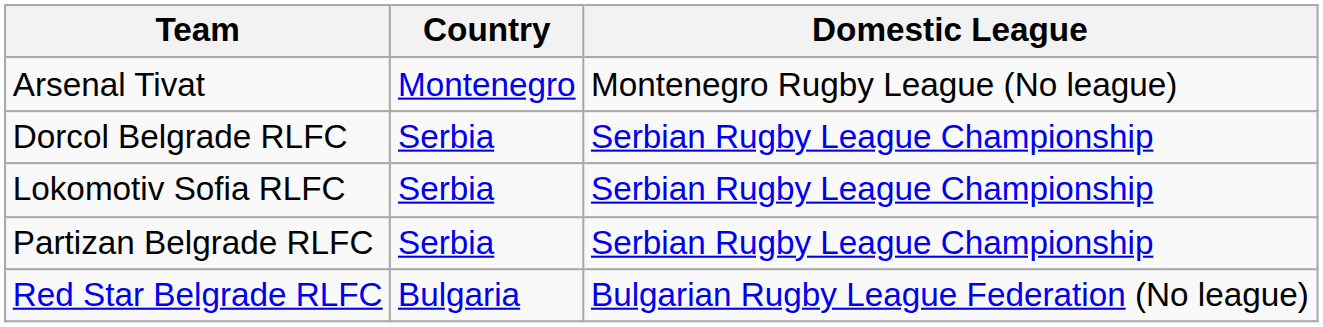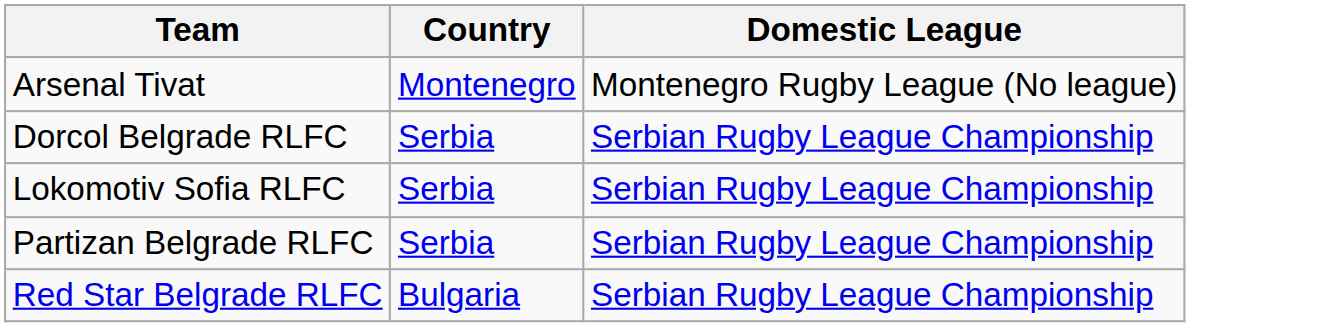Red Star Belgrade RLFC | Domestic League: Bulgarian Rugby League Federation (No league) -> Serbian Rugby League Championship
